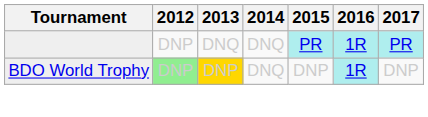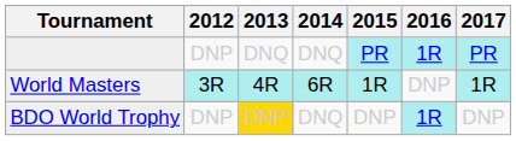+ row: World Masters | 3R | 4R | 6R | 1R | DNP | 1R
BDO World Trophy | 2012: lightgreen background -> no background
